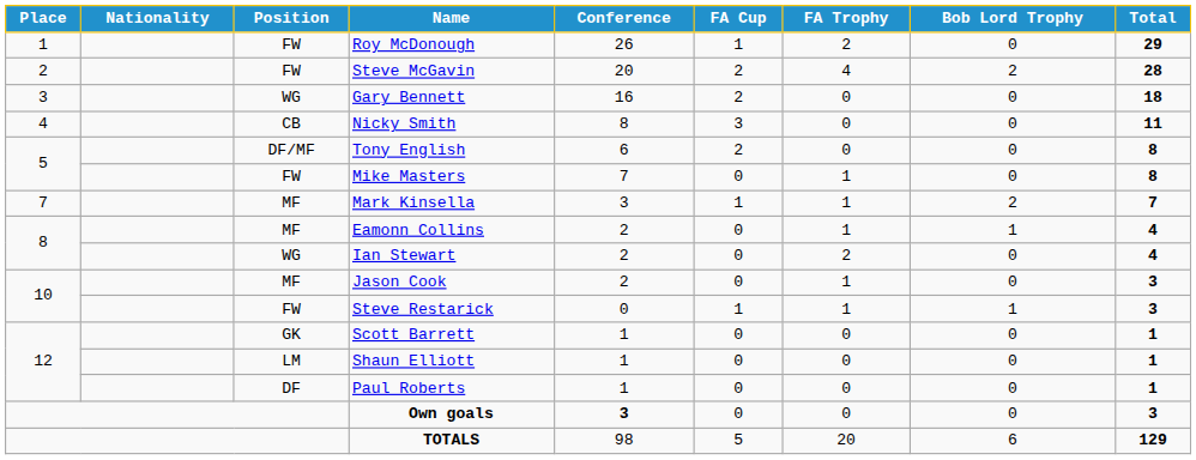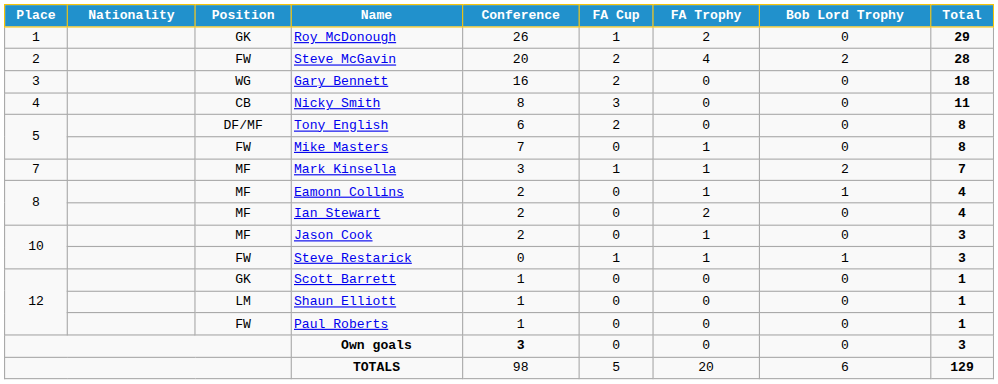Roy McDonough | Position: FW -> GK
Ian Stewart | Position: WG -> MF
Paul Roberts | Position: DF -> FW
